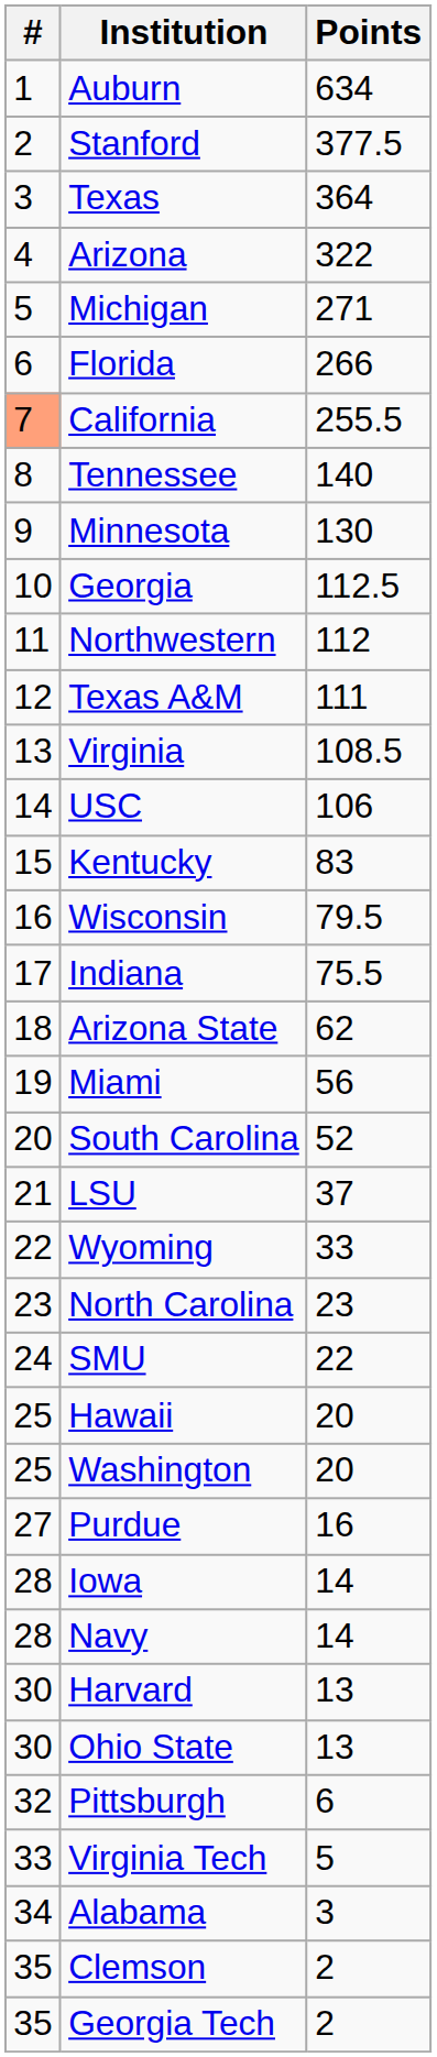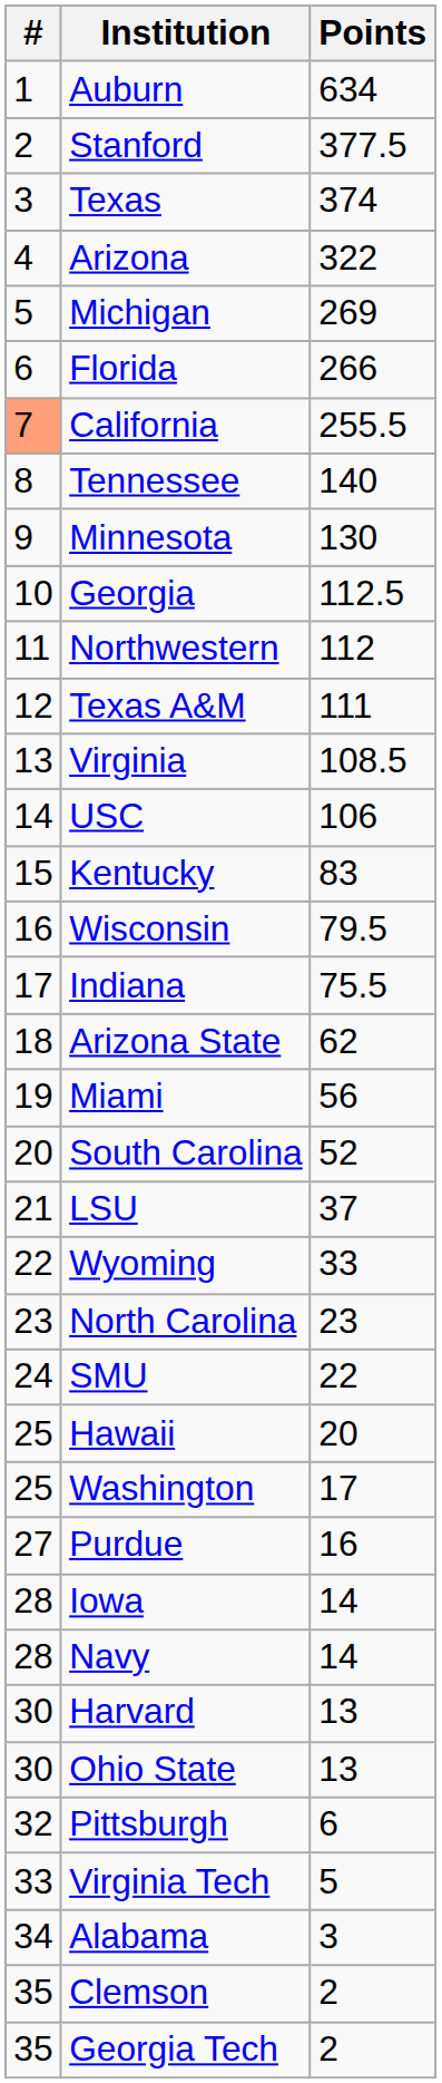Texas | Points: 364 -> 374
Michigan | Points: 271 -> 269
Washington | Points: 20 -> 17
